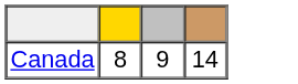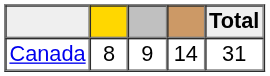+ column: Total | 31
